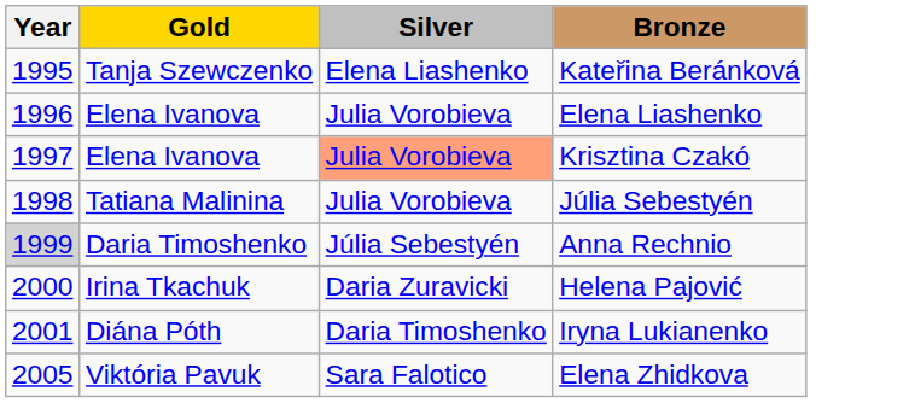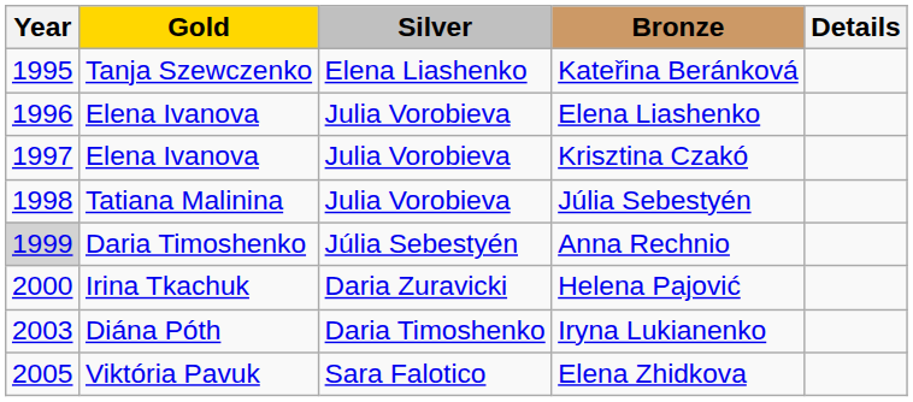+ column: Details
Krisztina Czakó | Silver: lightsalmon background -> no background
Iryna Lukianenko | Year: 2001 -> 2003
